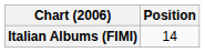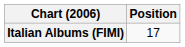Italian Albums (FIMI) | Position: 14 -> 17
